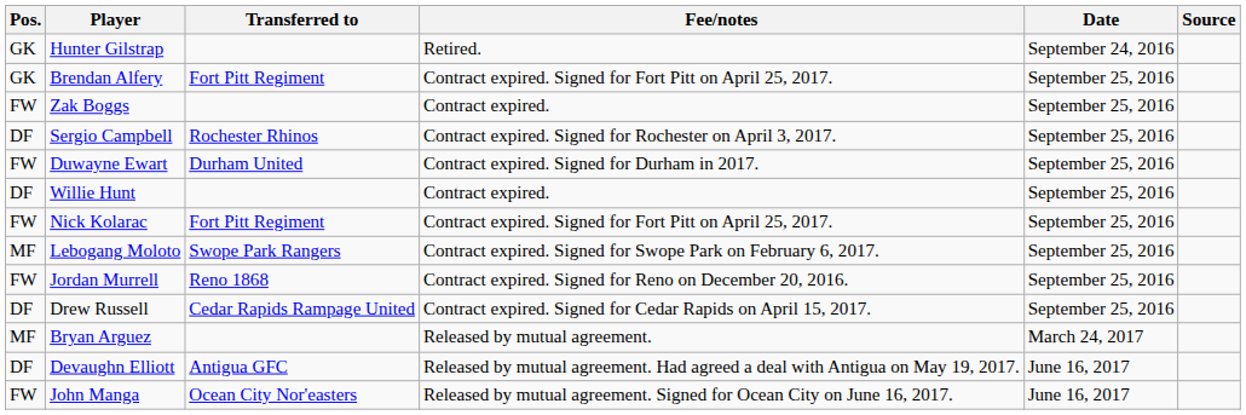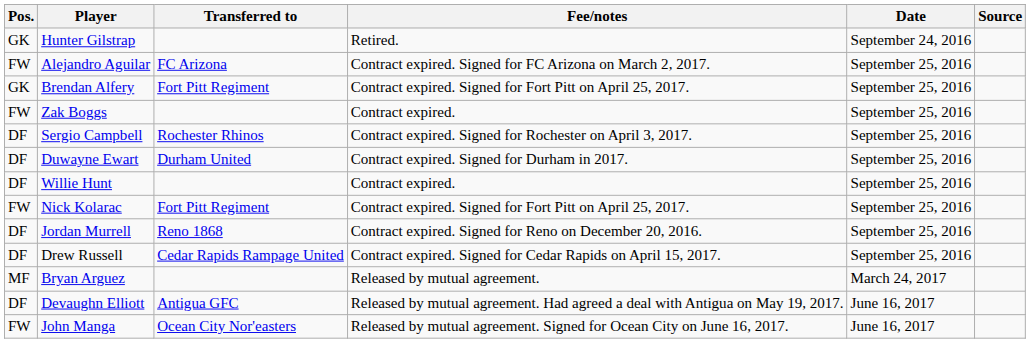+ row: FW | Alejandro Aguilar | FC Arizona | Contract expired. Signed for FC Arizona on March 2, 2017. | September 25, 2016
Duwayne Ewart | Pos.: FW -> DF
- row: MF | Lebogang Moloto | Swope Park Rangers | Contract expired. Signed for Swope Park on February 6, 2017. | September 25, 2016
Jordan Murrell | Pos.: FW -> DF
